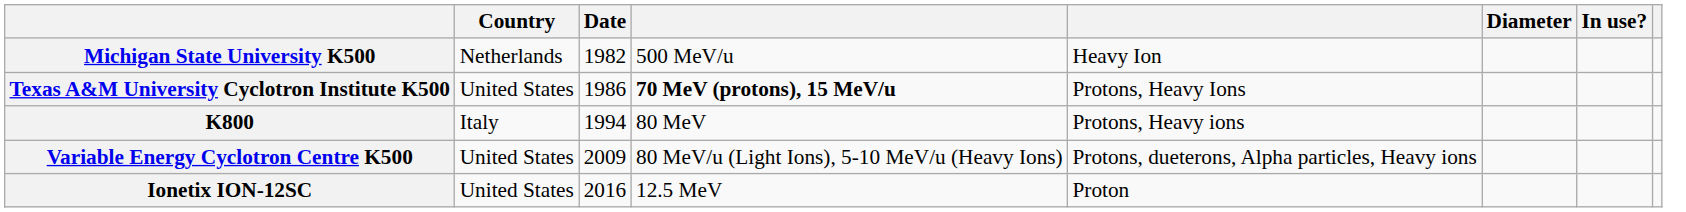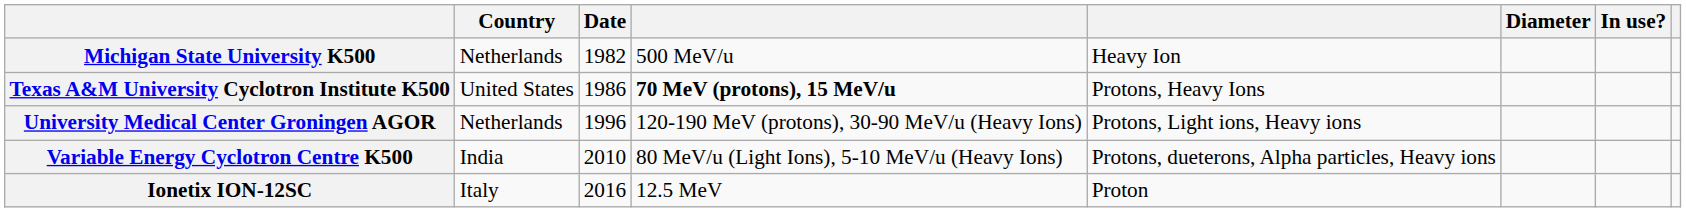- row: K800 | Italy | 1994 | 80 MeV | Protons, Heavy ions
+ row: University Medical Center Groningen AGOR | Netherlands | 1996 | 120-190 MeV (protons), 30-90 MeV/u (Heavy Ions) | Protons, Light ions, Heavy ions
Variable Energy Cyclotron Centre K500 | Country: United States -> India
Variable Energy Cyclotron Centre K500 | Date: 2009 -> 2010
Ionetix ION-12SC | Country: United States -> Italy
